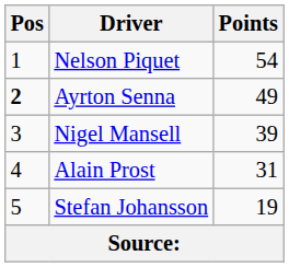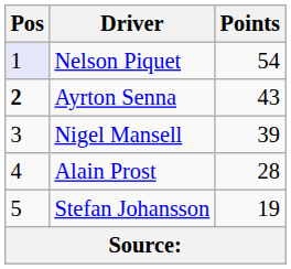Nelson Piquet | Pos: no background -> lavender background
Ayrton Senna | Points: 49 -> 43
Alain Prost | Points: 31 -> 28
